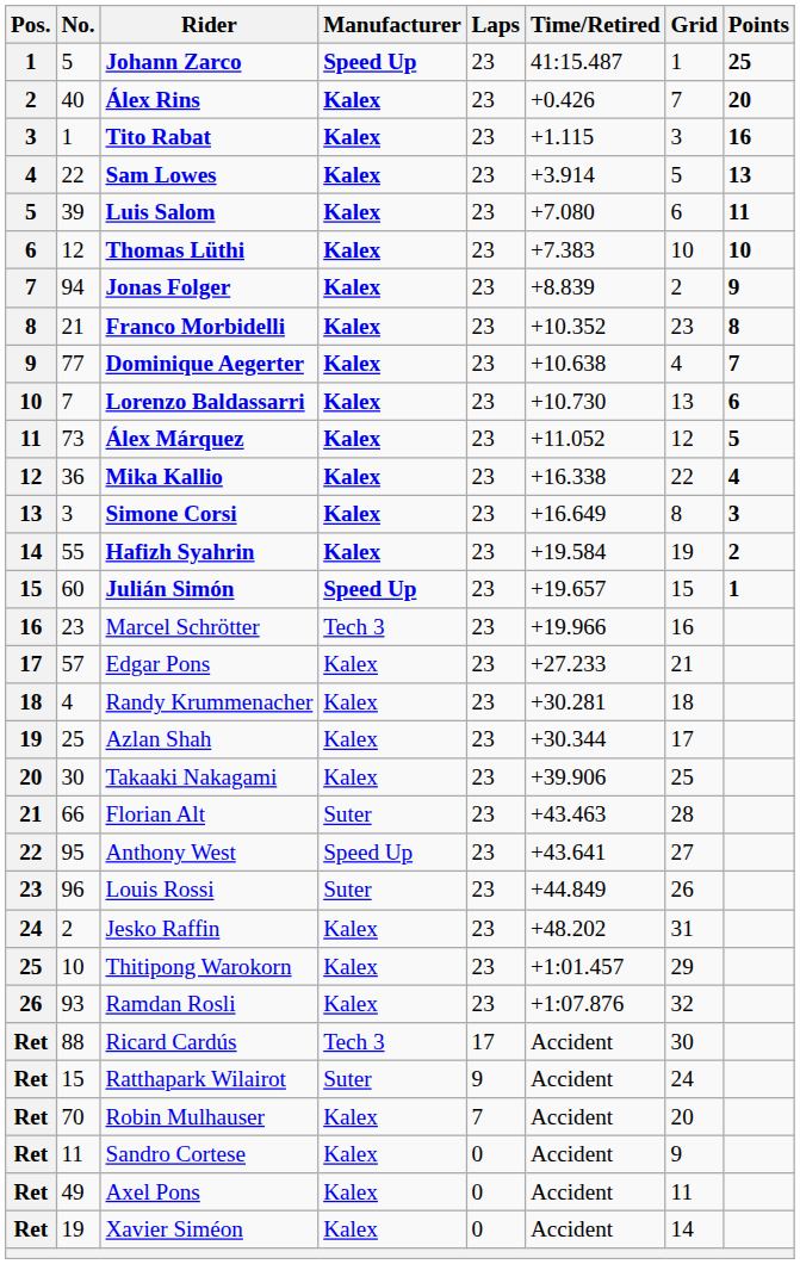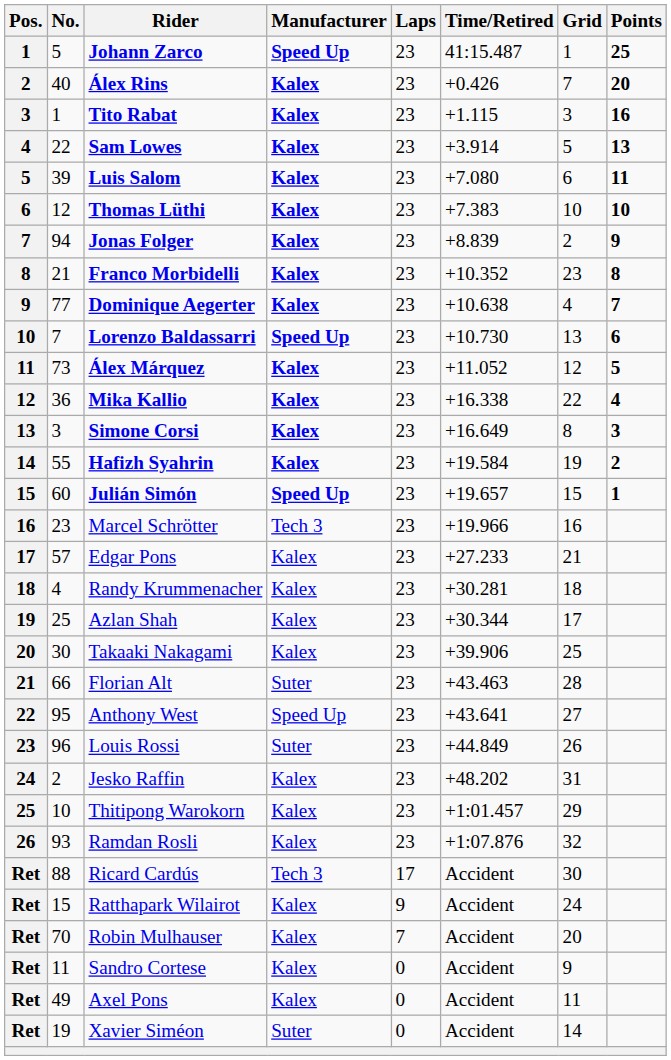Lorenzo Baldassarri | Manufacturer: Kalex -> Speed Up
Ratthapark Wilairot | Manufacturer: Suter -> Kalex
Xavier Siméon | Manufacturer: Kalex -> Suter
